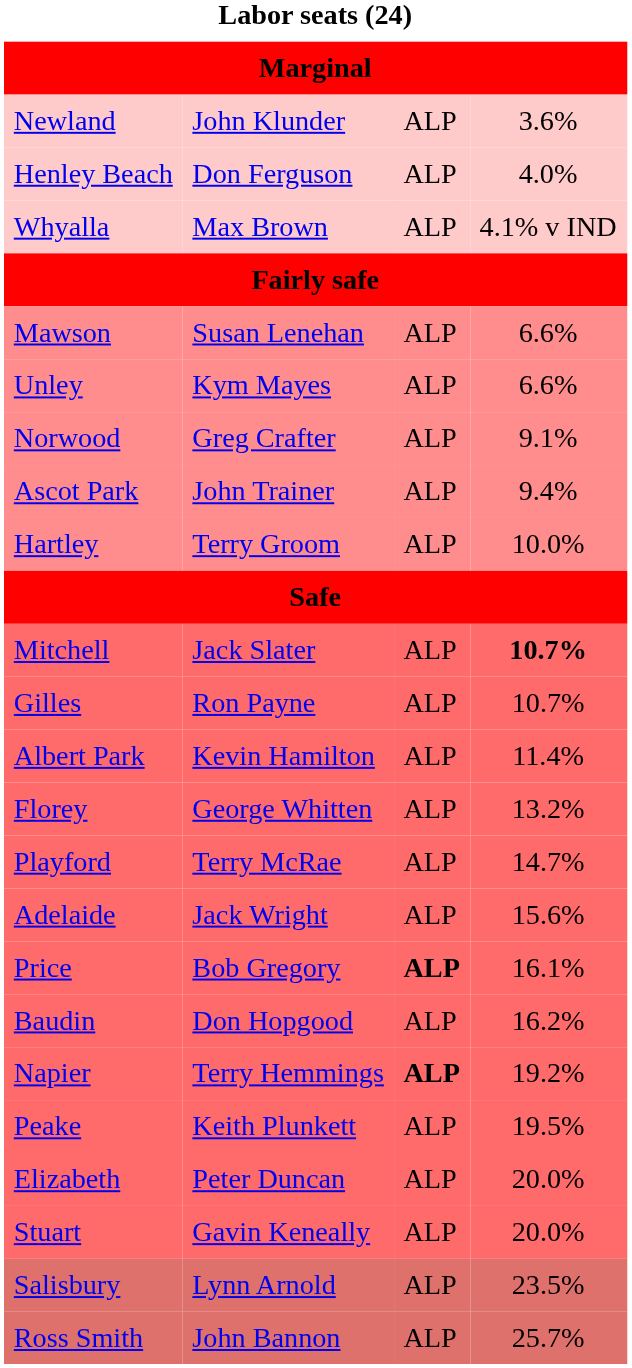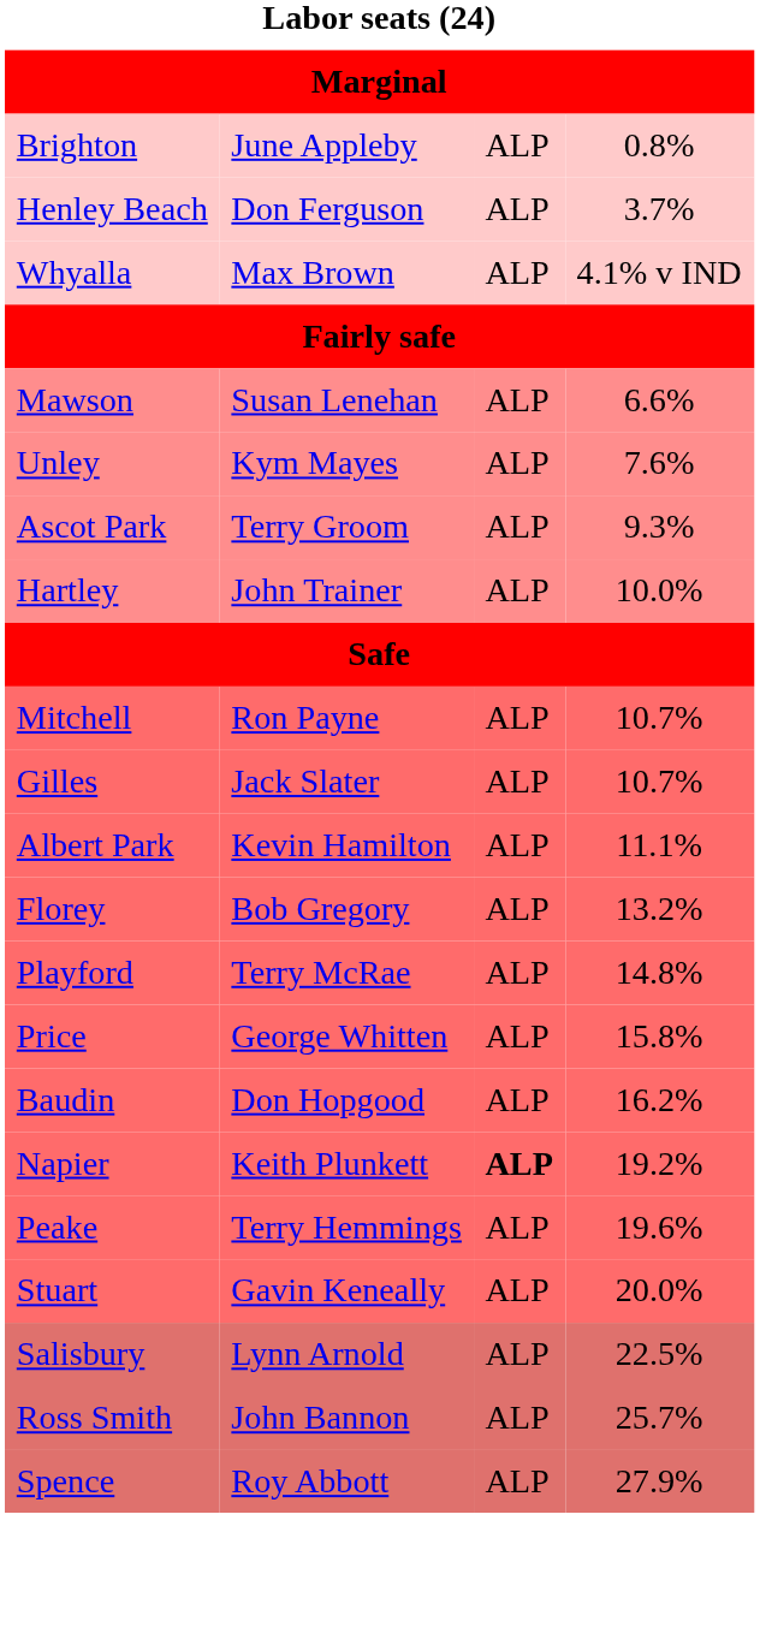+ row: Brighton | June Appleby | ALP | 0.8%
- row: Newland | John Klunder | ALP | 3.6%
Henley Beach | column 4: 4.0% -> 3.7%
Unley | column 4: 6.6% -> 7.6%
- row: Norwood | Greg Crafter | ALP | 9.1%
Ascot Park | column 2: John Trainer -> Terry Groom
Ascot Park | column 4: 9.4% -> 9.3%
Hartley | column 2: Terry Groom -> John Trainer
Mitchell | column 2: Jack Slater -> Ron Payne
Mitchell | column 4: bold -> normal
Gilles | column 2: Ron Payne -> Jack Slater
Albert Park | column 4: 11.4% -> 11.1%
Florey | column 2: George Whitten -> Bob Gregory
Playford | column 4: 14.7% -> 14.8%
- row: Adelaide | Jack Wright | ALP | 15.6%
Price | column 2: Bob Gregory -> George Whitten
Price | column 3: bold -> normal
Price | column 4: 16.1% -> 15.8%
Napier | column 2: Terry Hemmings -> Keith Plunkett
Peake | column 2: Keith Plunkett -> Terry Hemmings
Peake | column 4: 19.5% -> 19.6%
- row: Elizabeth | Peter Duncan | ALP | 20.0%
Salisbury | column 4: 23.5% -> 22.5%
+ row: Spence | Roy Abbott | ALP | 27.9%
